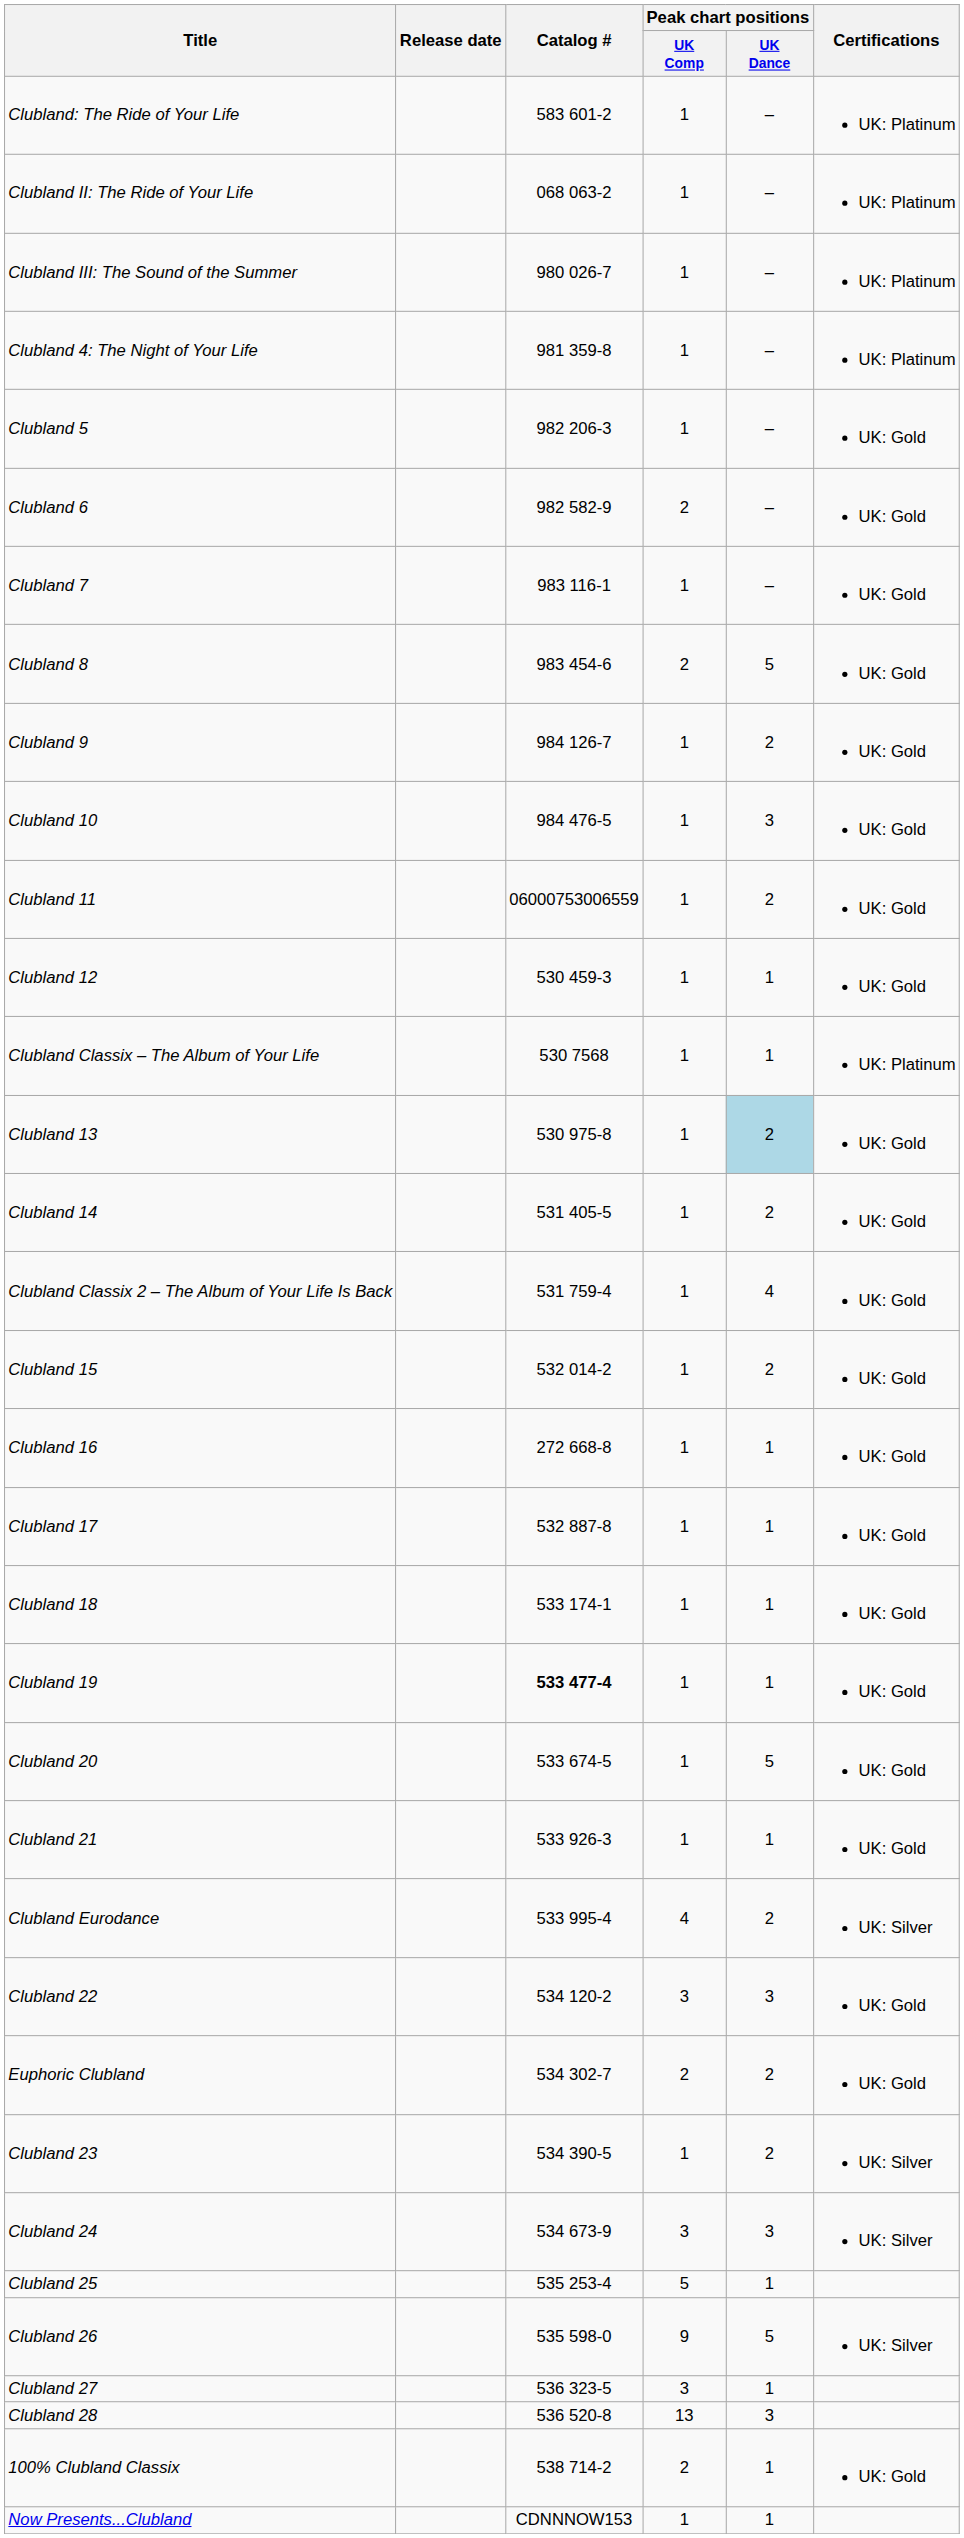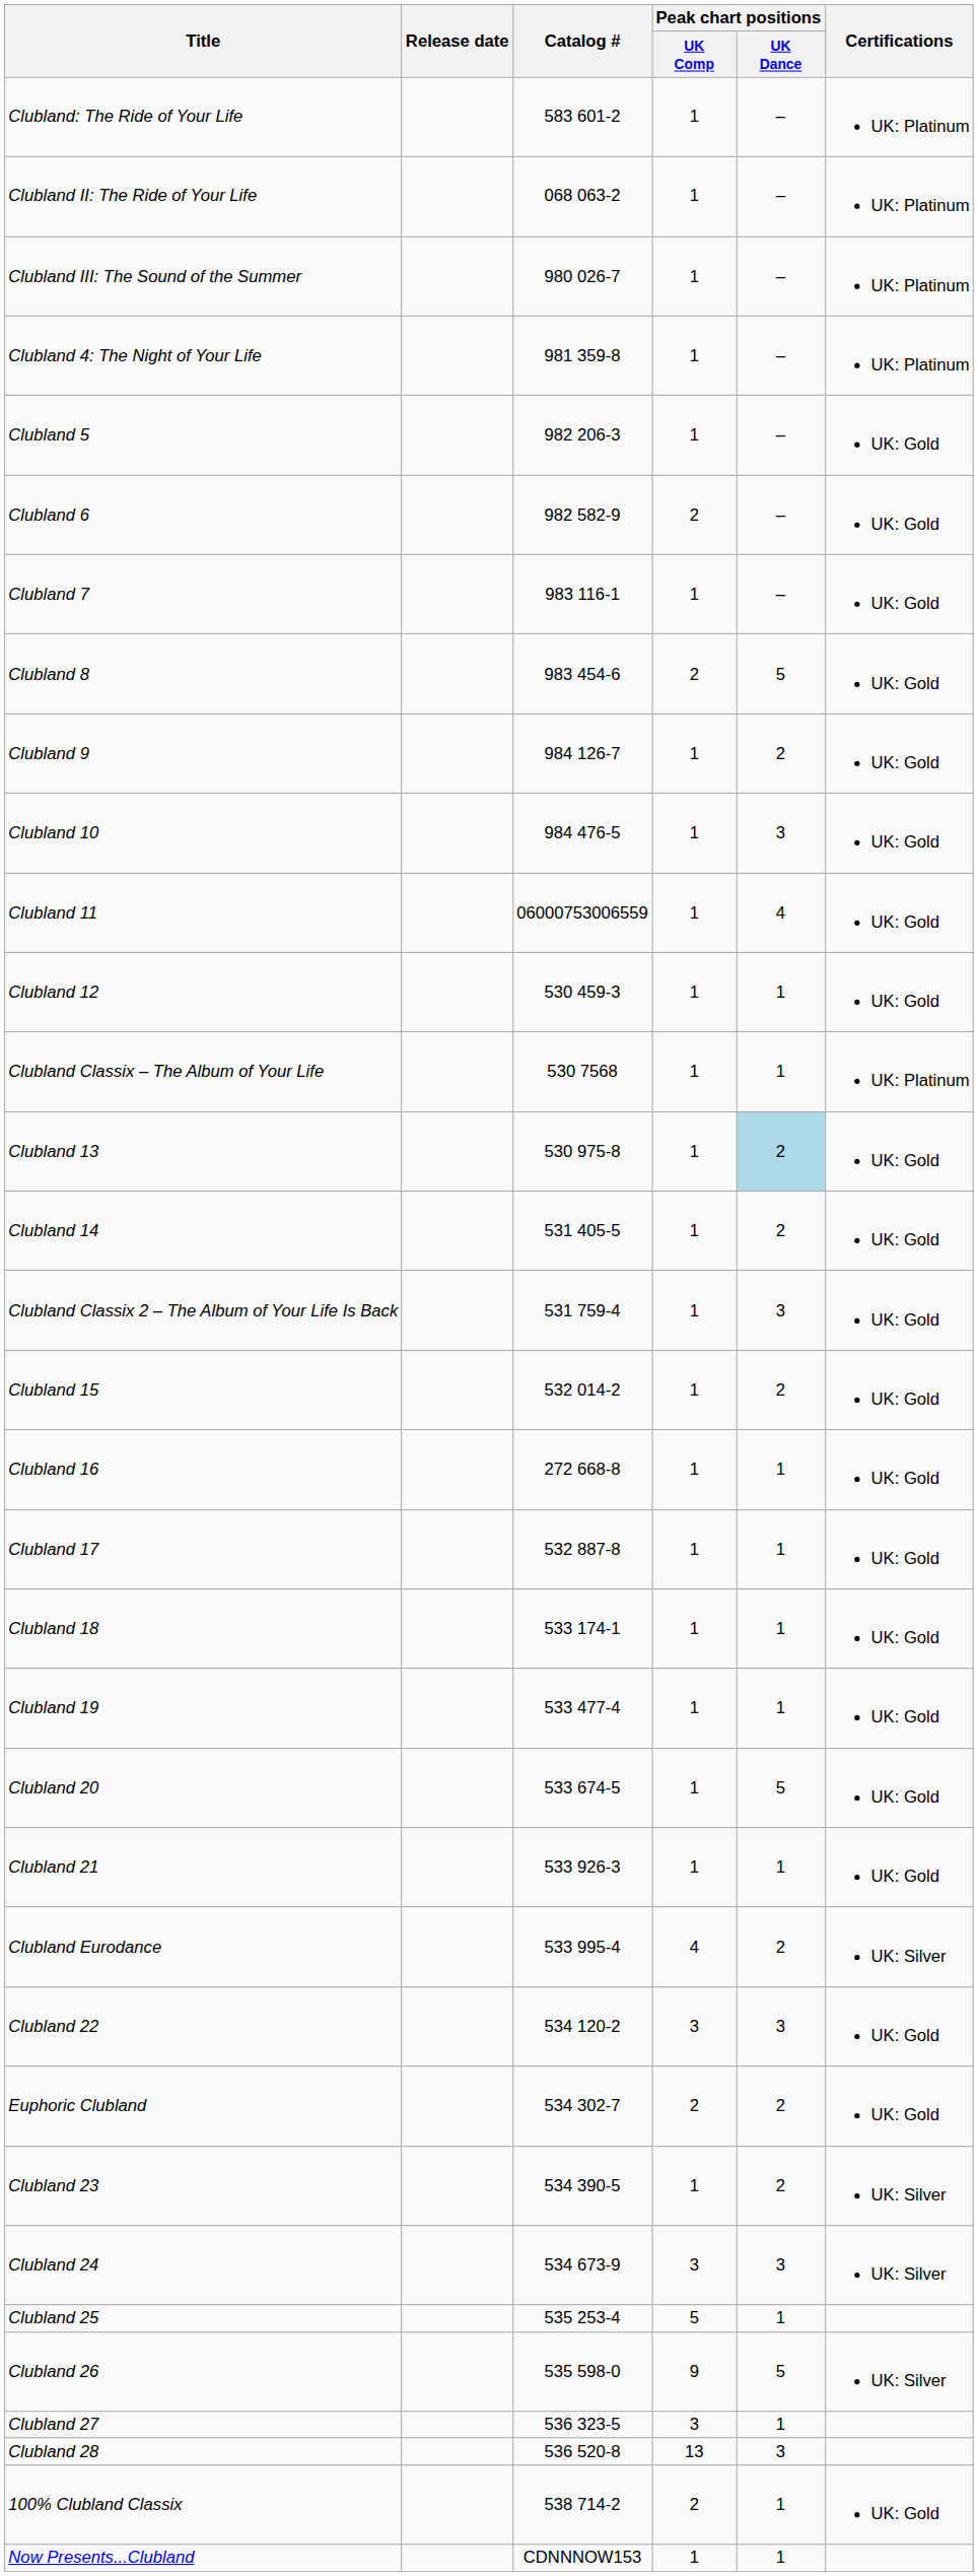Clubland 11 | Peak chart positions / UK Dance: 2 -> 4
Clubland Classix 2 – The Album of Your Life Is Back | Peak chart positions / UK Dance: 4 -> 3
Clubland 19 | Catalog #: bold -> normal
